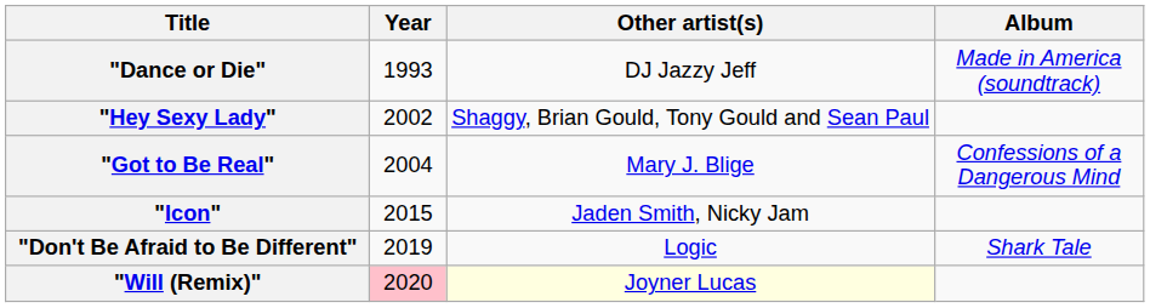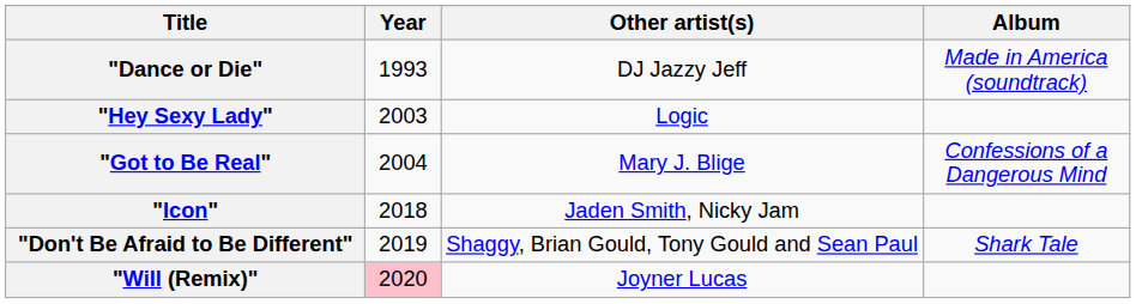"Hey Sexy Lady" | Year: 2002 -> 2003
"Hey Sexy Lady" | Other artist(s): Shaggy, Brian Gould, Tony Gould and Sean Paul -> Logic
"Icon" | Year: 2015 -> 2018
"Don't Be Afraid to Be Different" | Other artist(s): Logic -> Shaggy, Brian Gould, Tony Gould and Sean Paul
"Will (Remix)" | Other artist(s): lightyellow background -> no background
